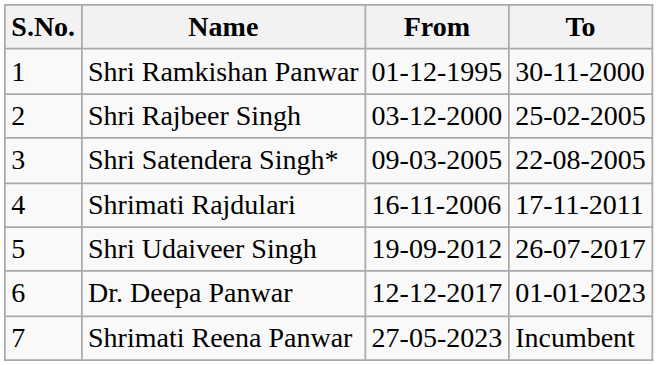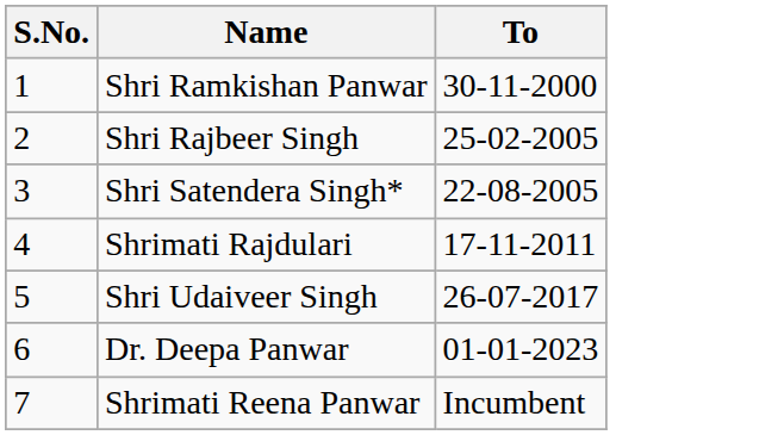- column: From | 01-12-1995 | 03-12-2000 | 09-03-2005 | 16-11-2006 | 19-09-2012 | 12-12-2017 | 27-05-2023
